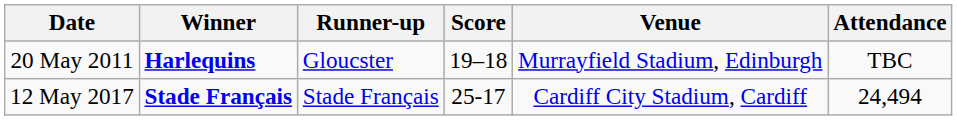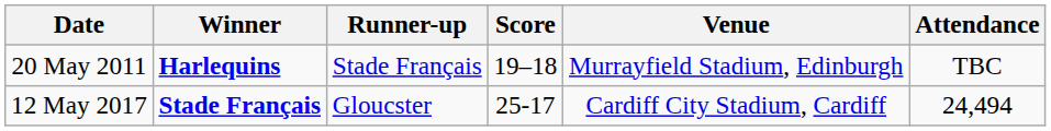20 May 2011 | Runner-up: Gloucster -> Stade Français
12 May 2017 | Runner-up: Stade Français -> Gloucster
